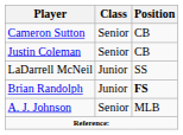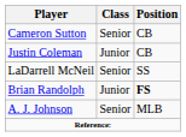Justin Coleman | Class: Senior -> Junior
LaDarrell McNeil | Class: Junior -> Senior
